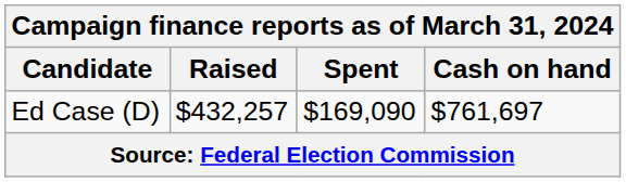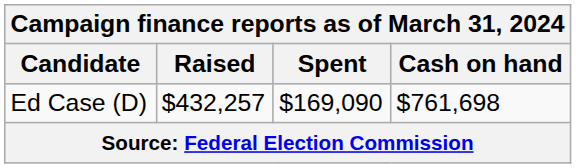Ed Case (D) | Cash on hand: $761,697 -> $761,698
